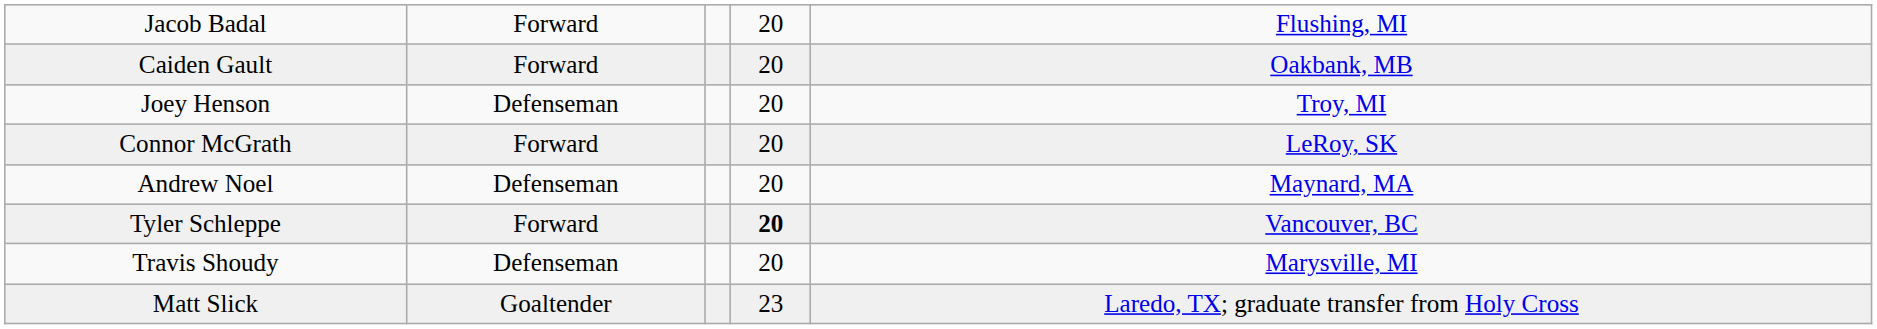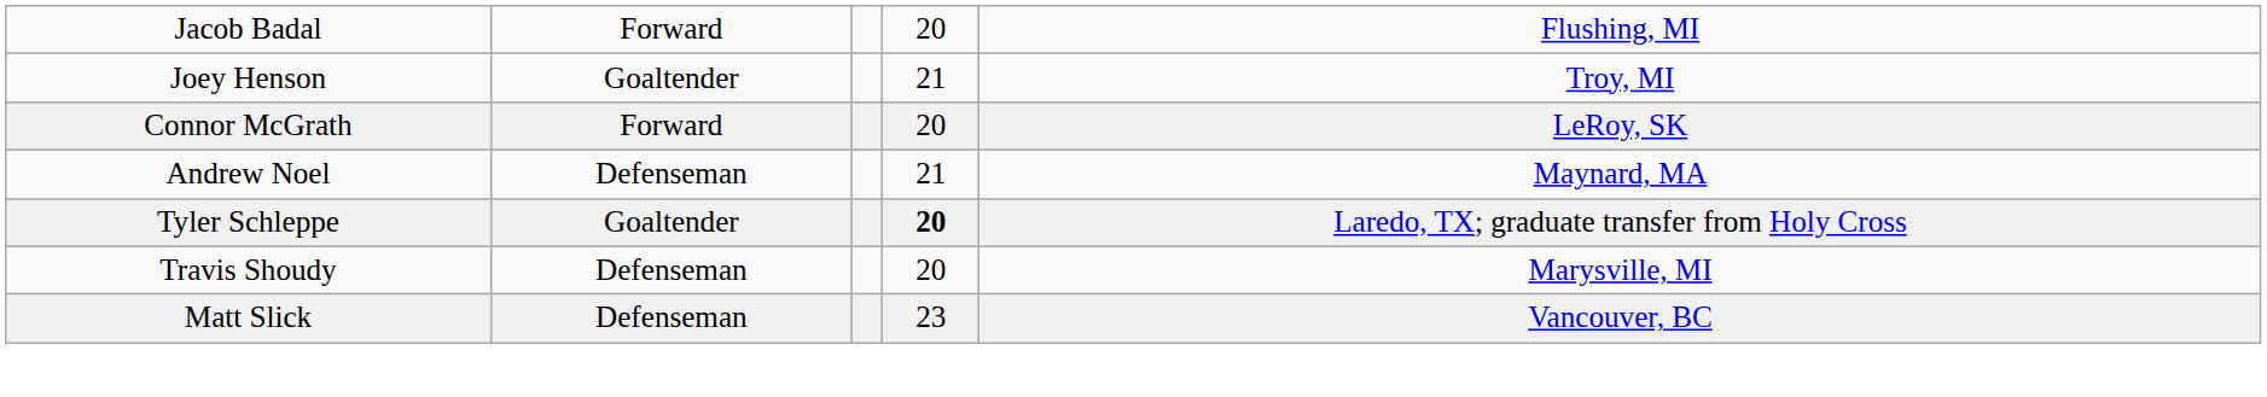- row: Caiden Gault | Forward | 20 | Oakbank, MB
Joey Henson | column 2: Defenseman -> Goaltender
Joey Henson | column 4: 20 -> 21
Andrew Noel | column 4: 20 -> 21
Tyler Schleppe | column 2: Forward -> Goaltender
Tyler Schleppe | column 5: Vancouver, BC -> Laredo, TX; graduate transfer from Holy Cross
Matt Slick | column 2: Goaltender -> Defenseman
Matt Slick | column 5: Laredo, TX; graduate transfer from Holy Cross -> Vancouver, BC
